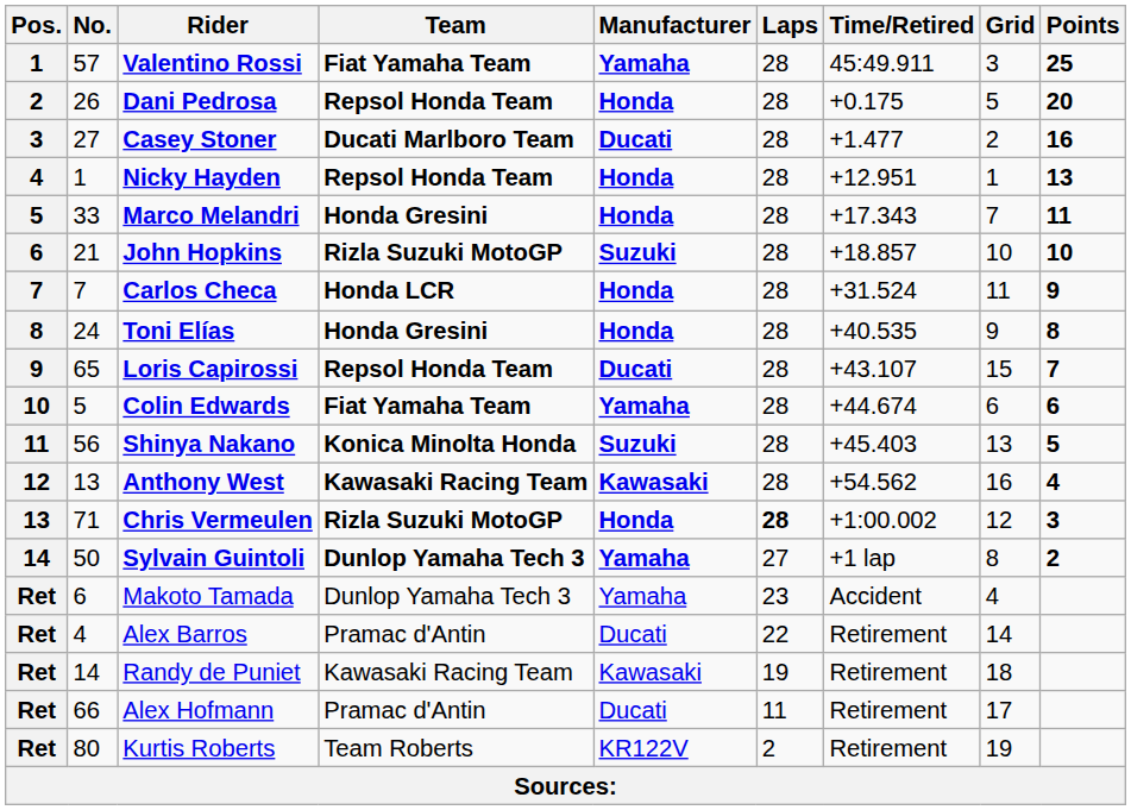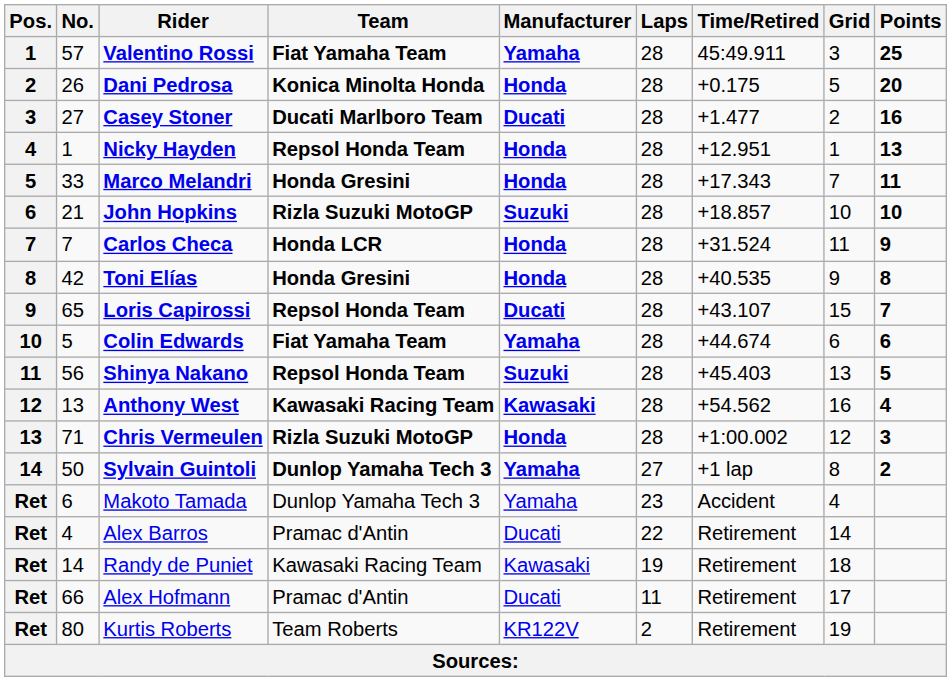Dani Pedrosa | Team: Repsol Honda Team -> Konica Minolta Honda
Toni Elías | No.: 24 -> 42
Shinya Nakano | Team: Konica Minolta Honda -> Repsol Honda Team
Chris Vermeulen | Laps: bold -> normal
